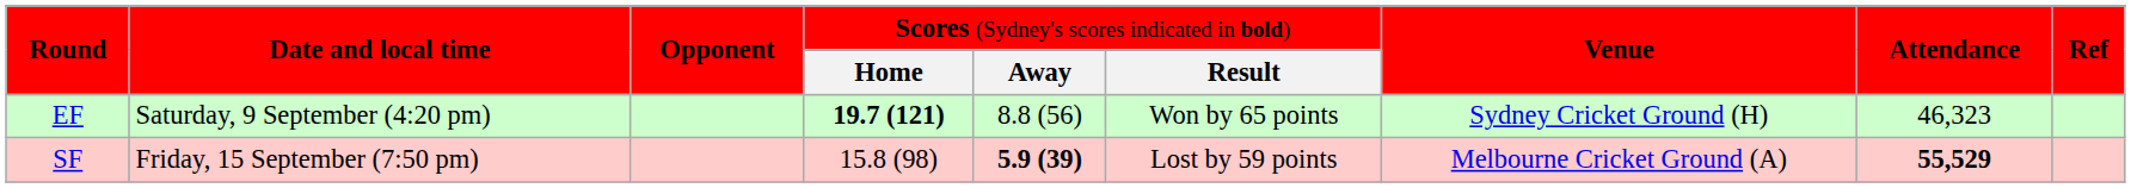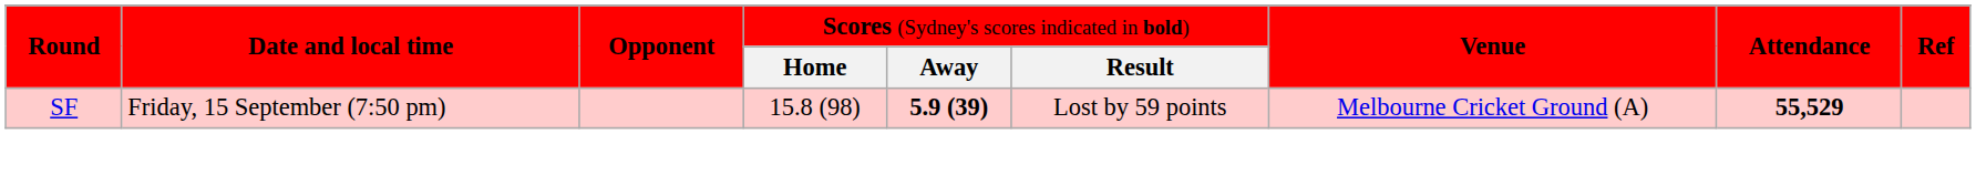- row: EF | Saturday, 9 September (4:20 pm) | 19.7 (121) | 8.8 (56) | Won by 65 points | Sydney Cricket Ground (H) | 46,323
